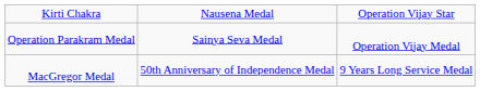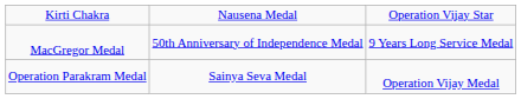rows swapped: Operation Parakram Medal <-> MacGregor Medal
